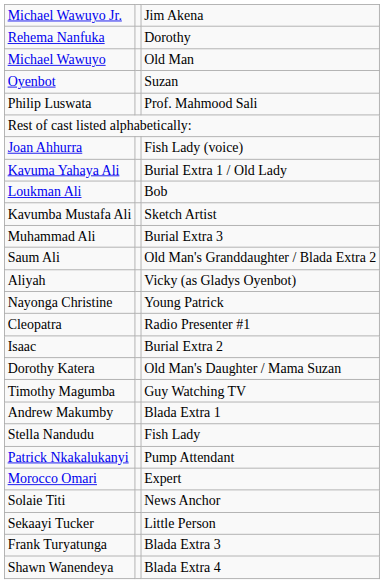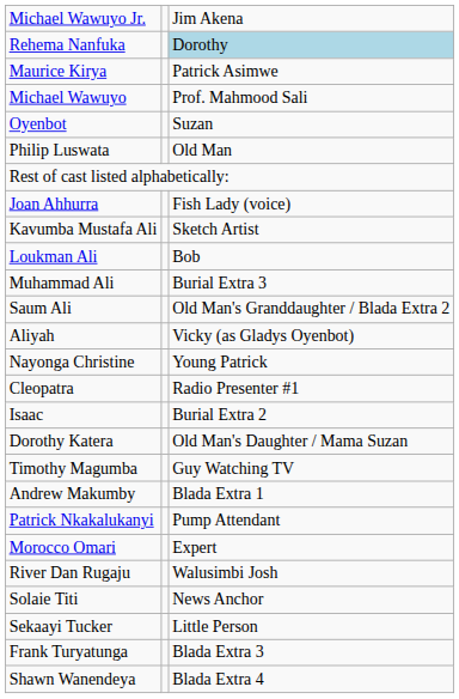Rehema Nanfuka | column 3: no background -> lightblue background
+ row: Maurice Kirya | Patrick Asimwe
Michael Wawuyo | column 3: Old Man -> Prof. Mahmood Sali
Philip Luswata | column 3: Prof. Mahmood Sali -> Old Man
- row: Kavuma Yahaya Ali | Burial Extra 1 / Old Lady
rows swapped: Kavumba Mustafa Ali <-> Loukman Ali
- row: Stella Nandudu | Fish Lady
+ row: River Dan Rugaju | Walusimbi Josh
